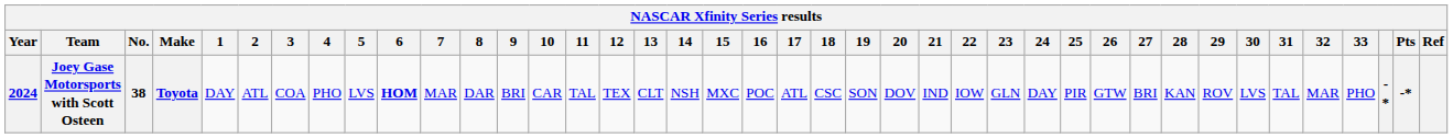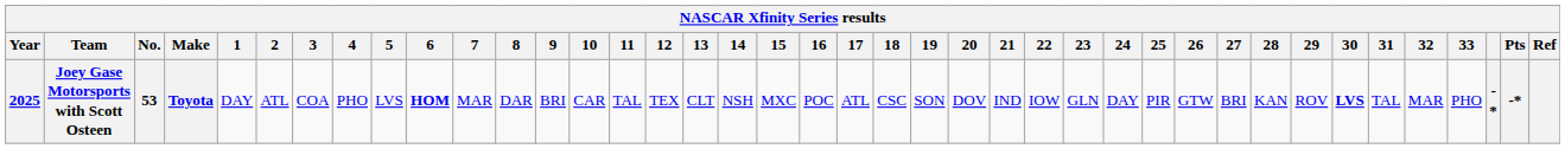Joey Gase Motorsports with Scott Osteen | Year: 2024 -> 2025
Joey Gase Motorsports with Scott Osteen | No.: 38 -> 53
Joey Gase Motorsports with Scott Osteen | 30: normal -> bold
